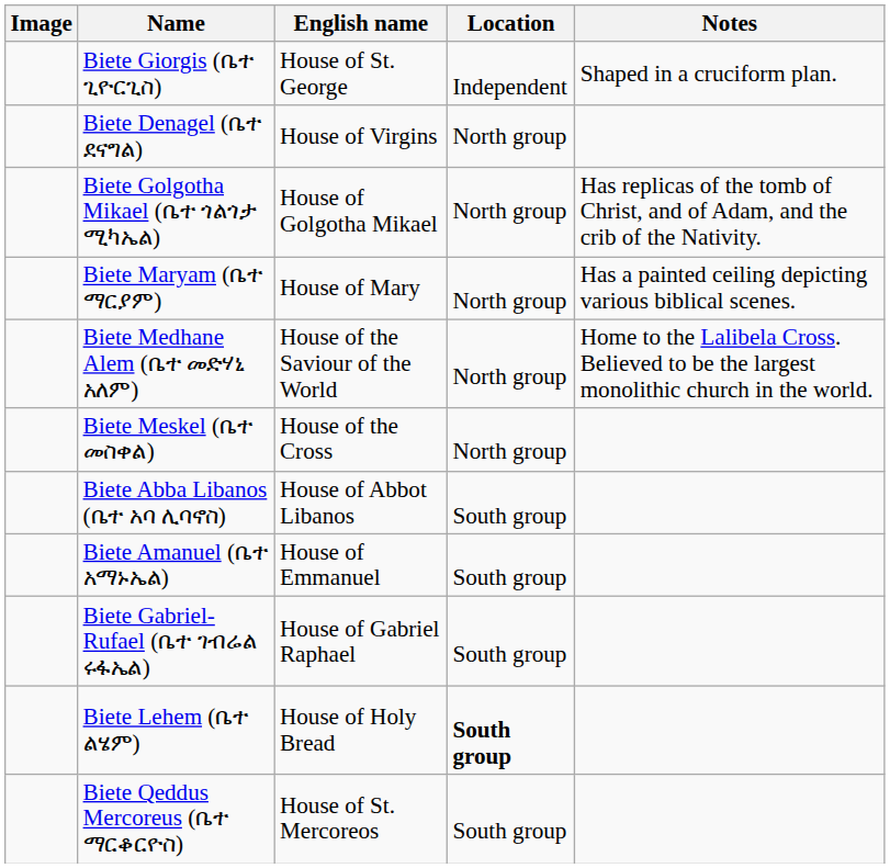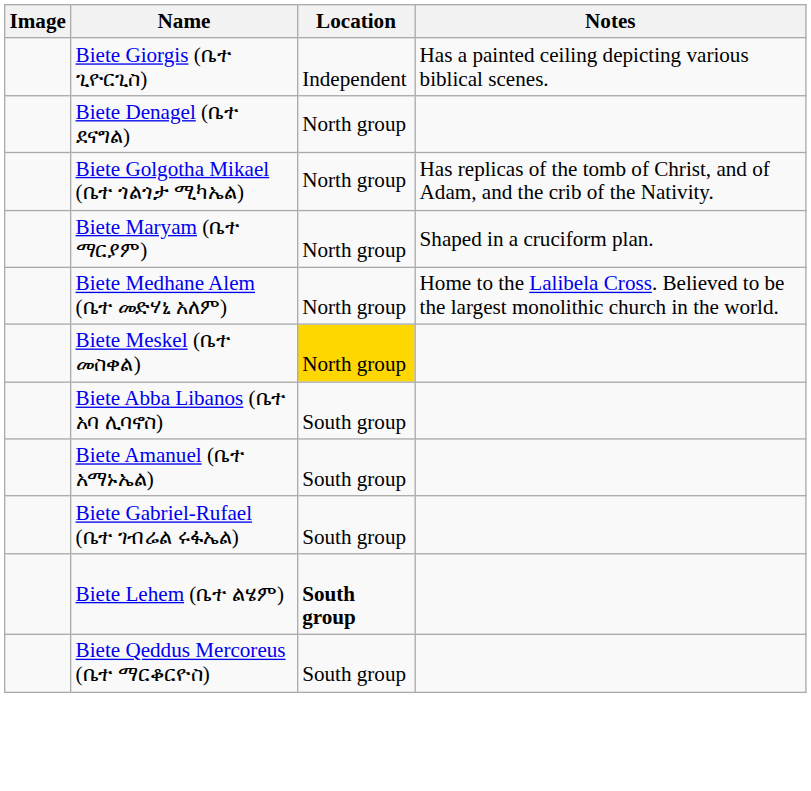- column: English name | House of St. George | House of Virgins | House of Golgotha Mikael | House of Mary | House of the Saviour of the World | House of the Cross | House of Abbot Libanos | House of Emmanuel | House of Gabriel Raphael | House of Holy Bread | House of St. Mercoreos
Biete Giorgis (ቤተ ጊዮርጊስ) | Notes: Shaped in a cruciform plan. -> Has a painted ceiling depicting various biblical scenes.
Biete Maryam (ቤተ ማርያም) | Notes: Has a painted ceiling depicting various biblical scenes. -> Shaped in a cruciform plan.
Biete Meskel (ቤተ መስቀል) | Location: no background -> gold background
